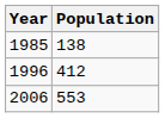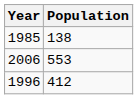rows swapped: 1996 <-> 2006
